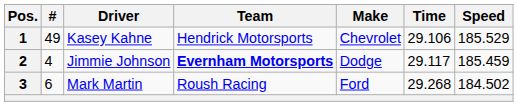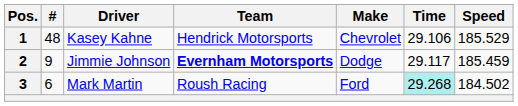1 | #: 49 -> 48
2 | #: 4 -> 9
3 | Time: no background -> paleturquoise background
